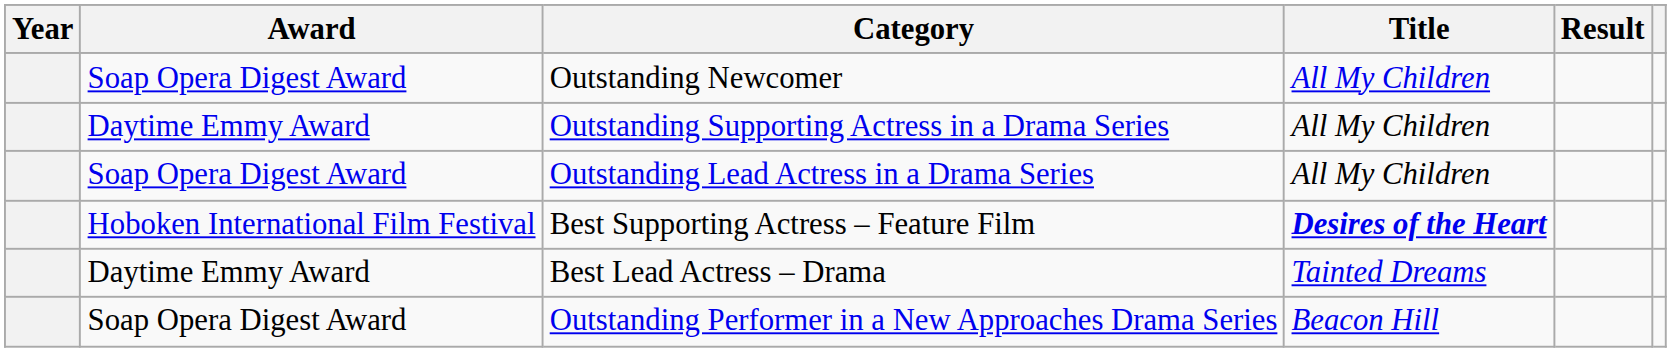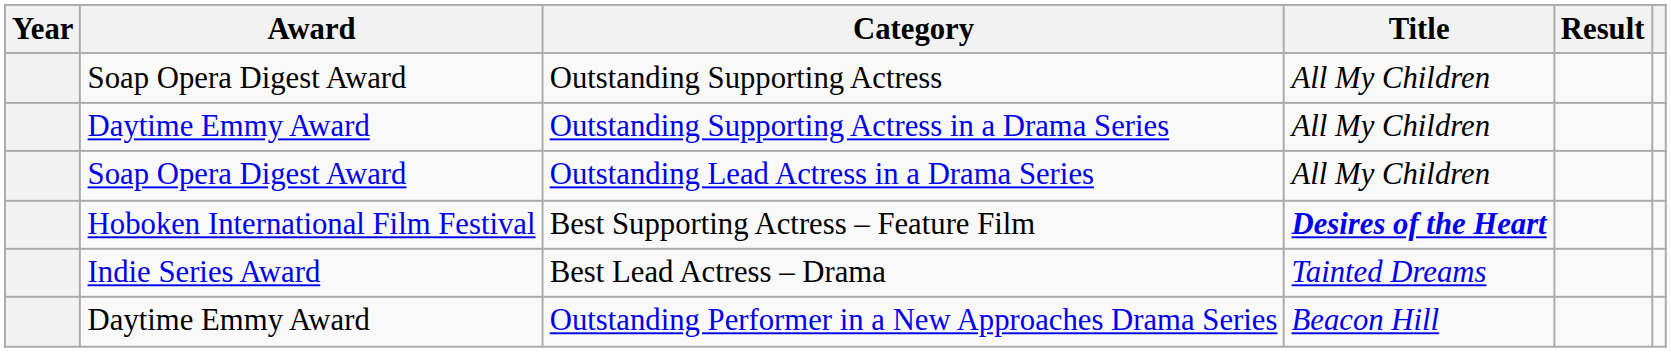- row: Soap Opera Digest Award | Outstanding Newcomer | All My Children
+ row: Soap Opera Digest Award | Outstanding Supporting Actress | All My Children
Best Lead Actress – Drama | Award: Daytime Emmy Award -> Indie Series Award
Outstanding Performer in a New Approaches Drama Series | Award: Soap Opera Digest Award -> Daytime Emmy Award
